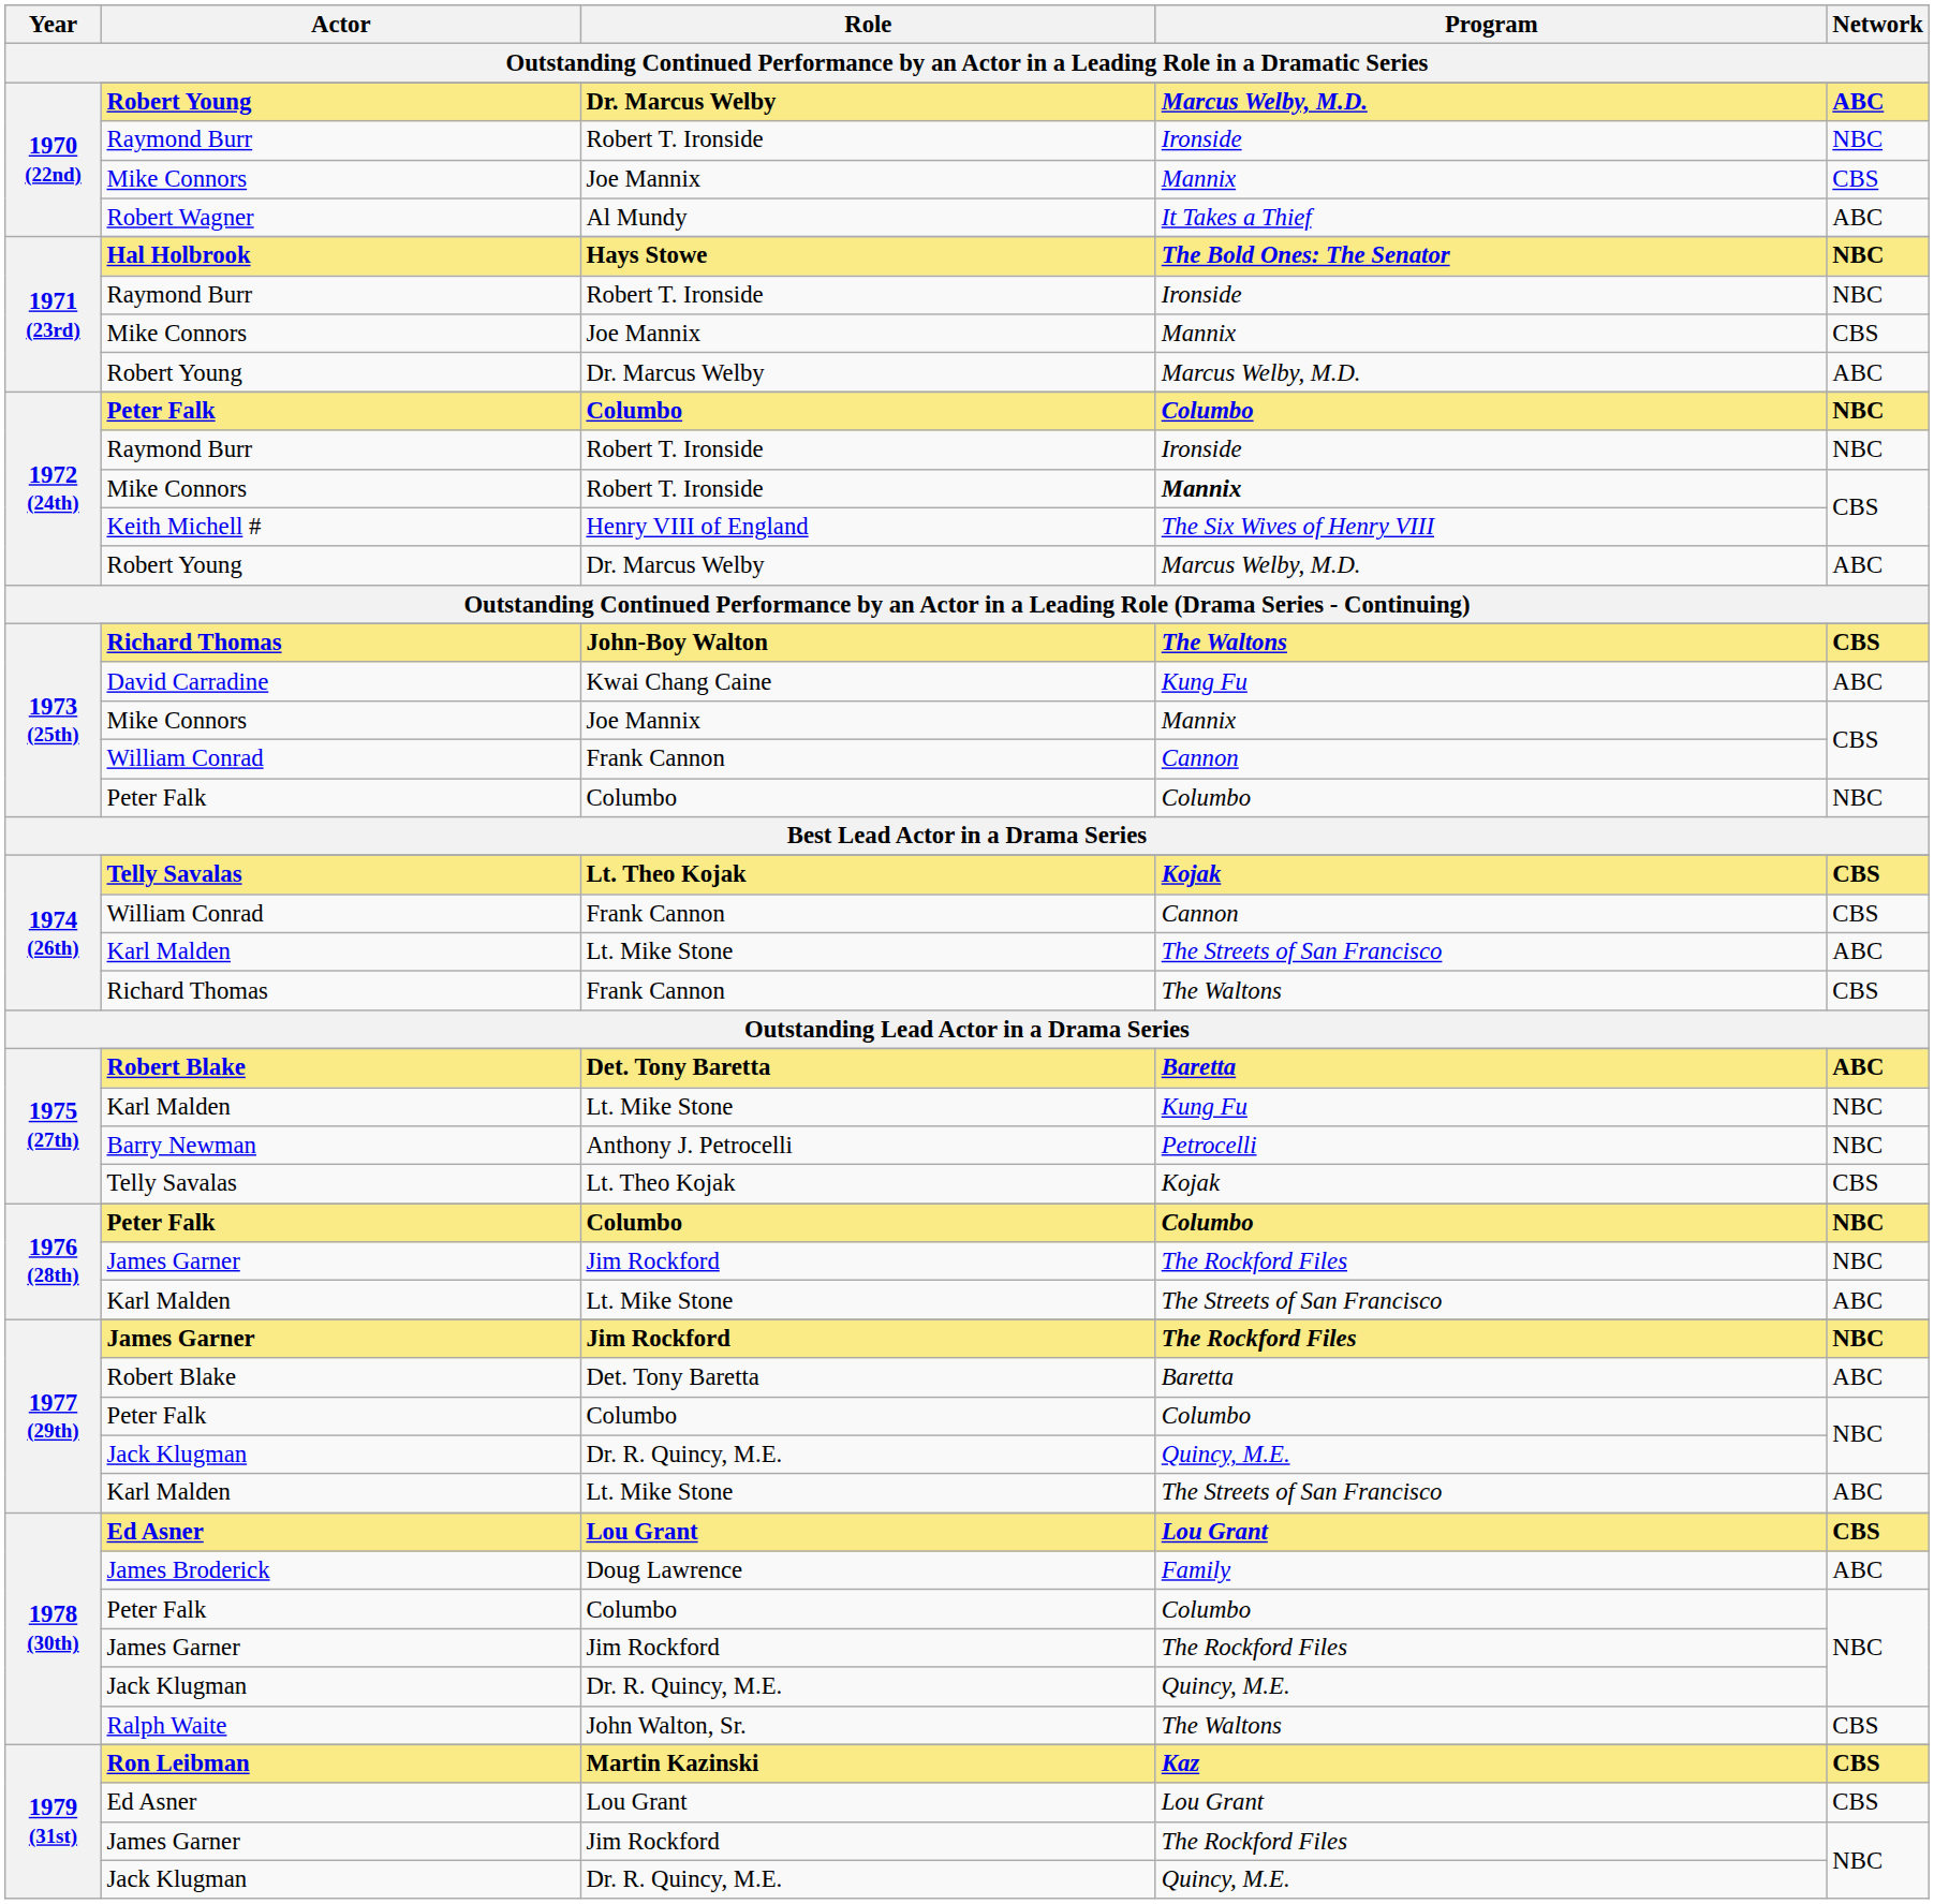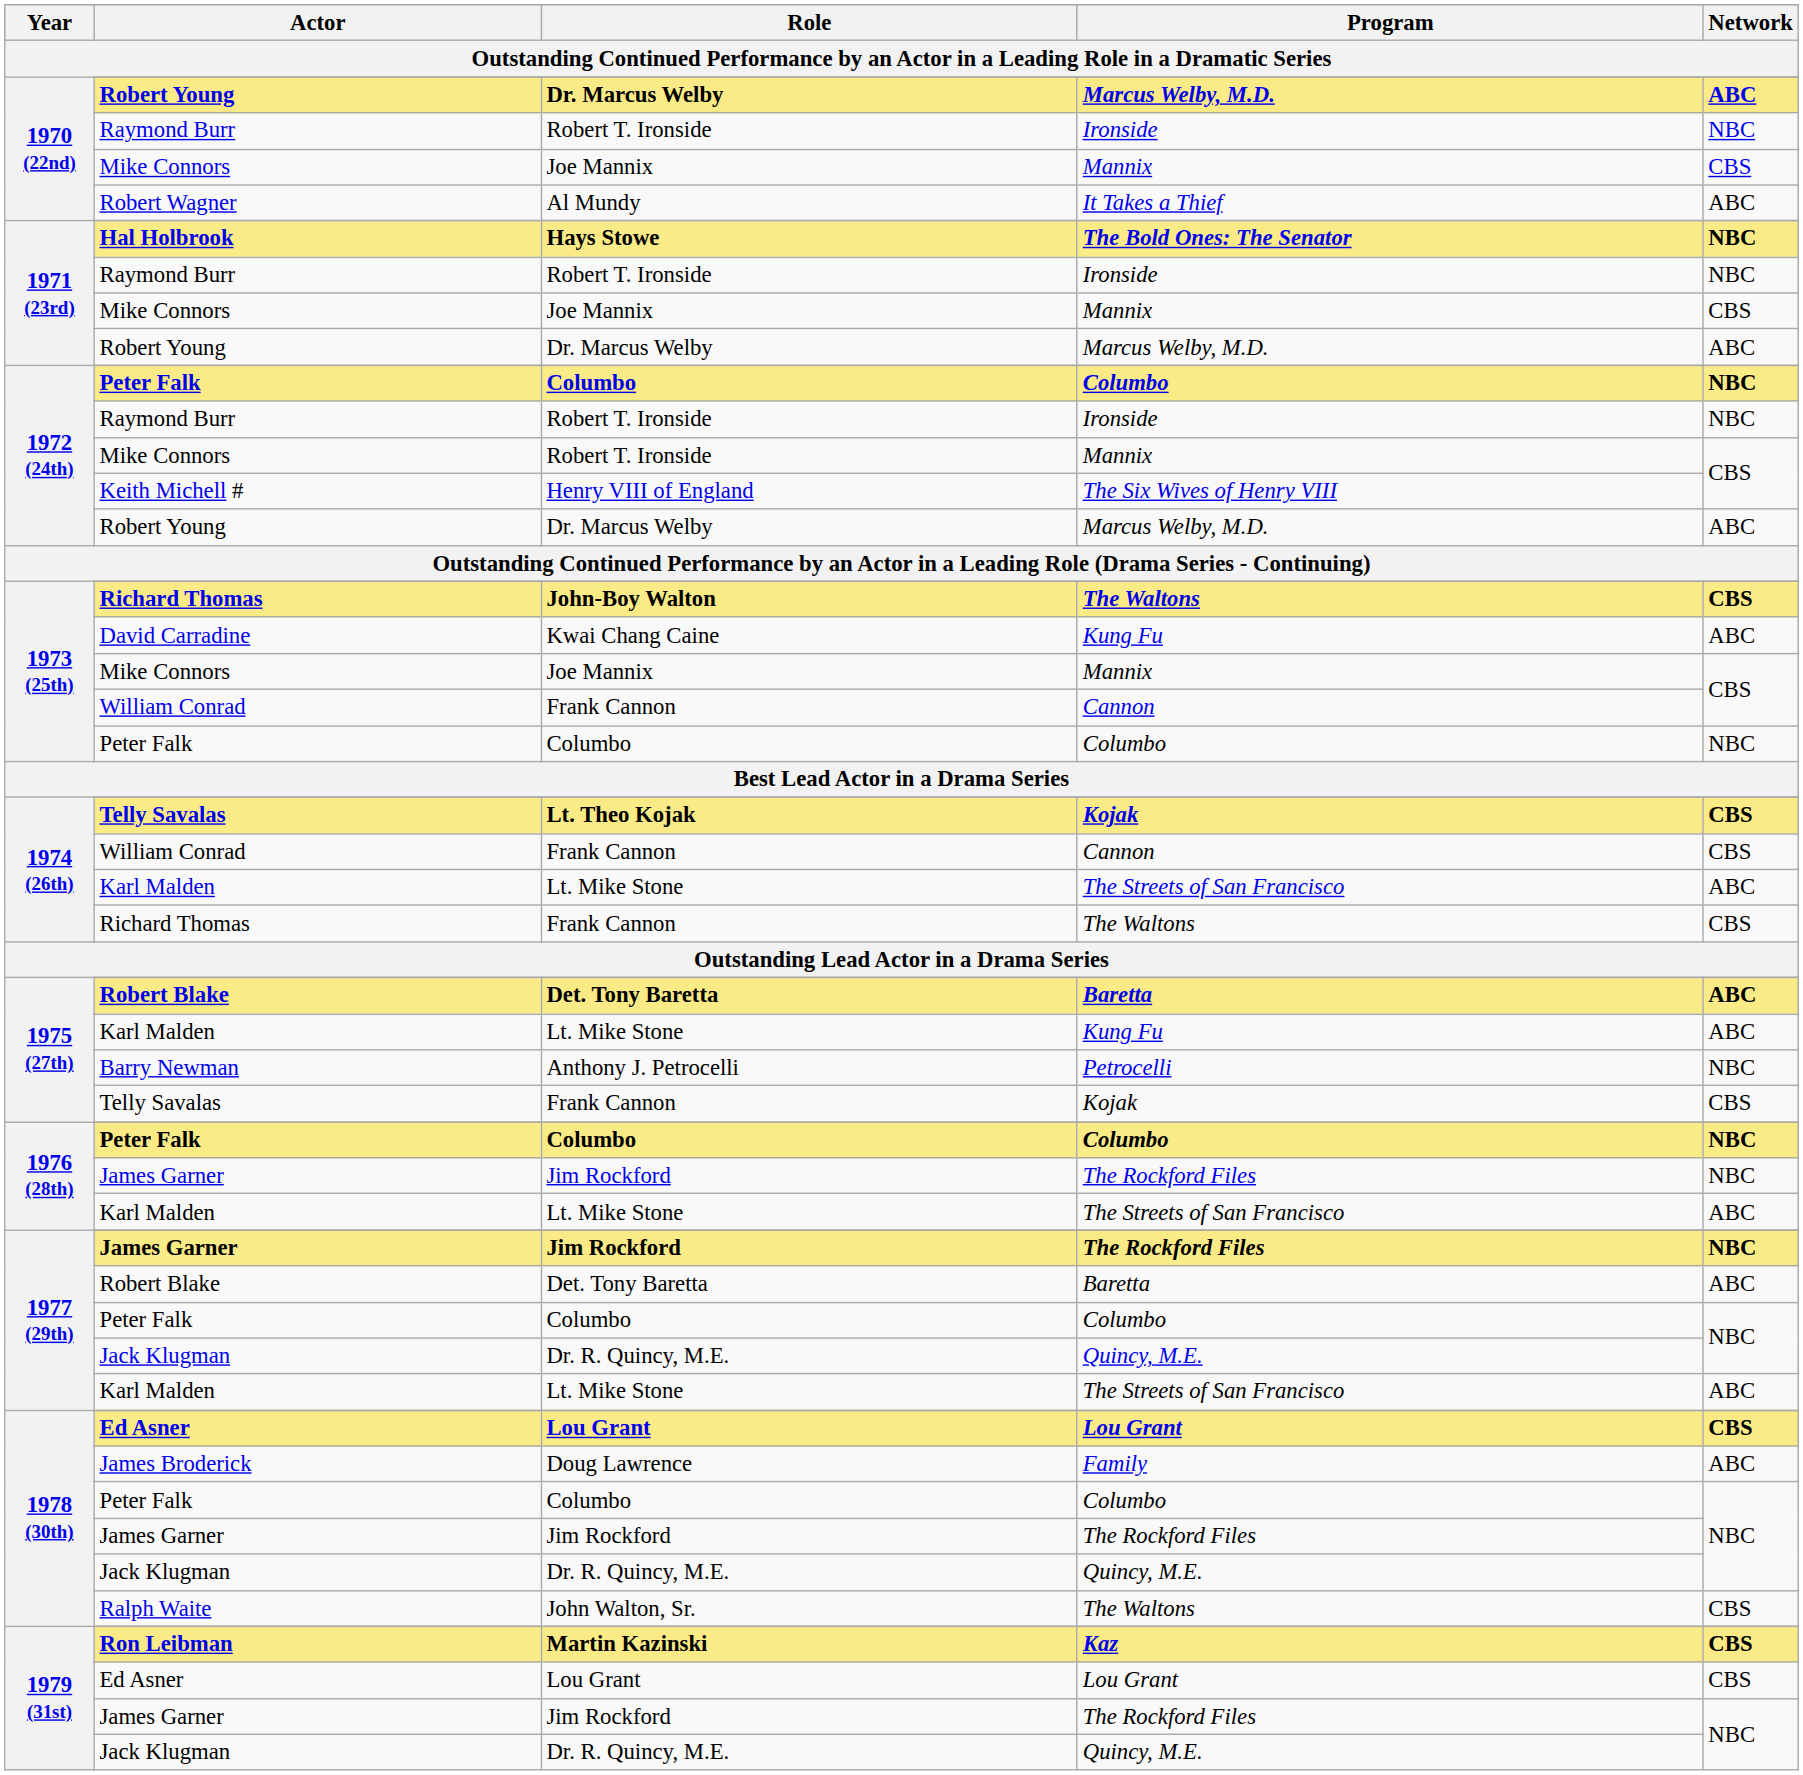1972 (24th) / Mike Connors | Program: bold -> normal
1975 (27th) / Karl Malden | Network: NBC -> ABC
1975 (27th) / Telly Savalas | Role: Lt. Theo Kojak -> Frank Cannon
